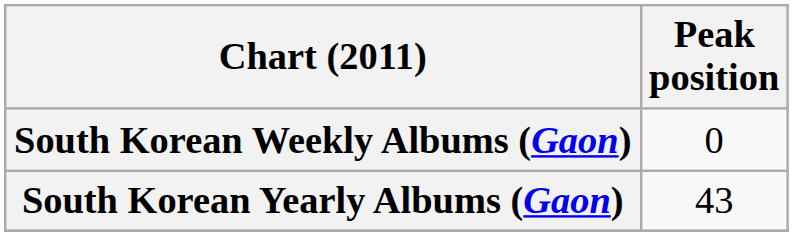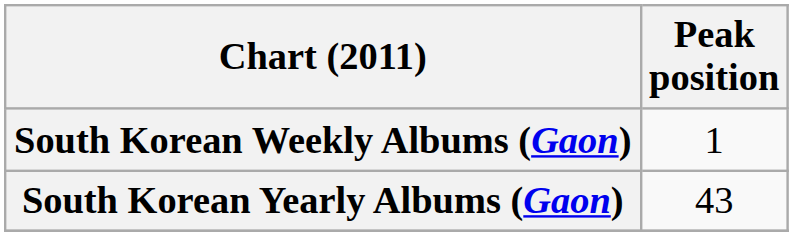South Korean Weekly Albums (Gaon) | Peak position: 0 -> 1
